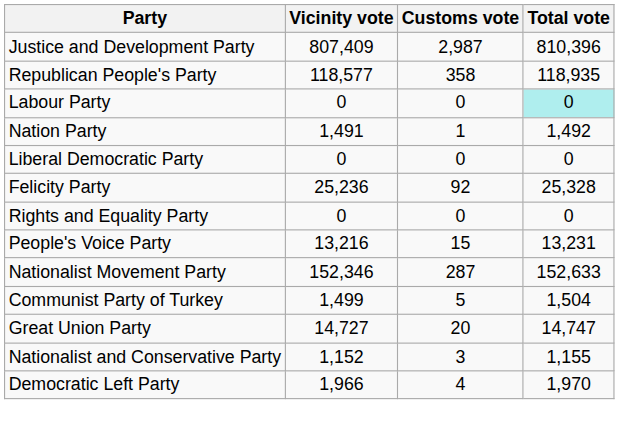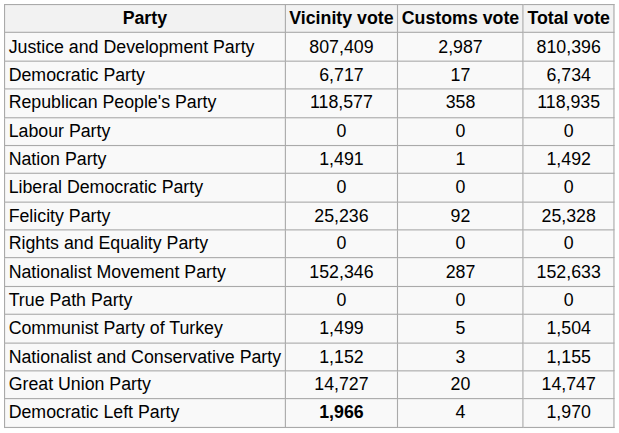+ row: Democratic Party | 6,717 | 17 | 6,734
Labour Party | Total vote: paleturquoise background -> no background
- row: People's Voice Party | 13,216 | 15 | 13,231
+ row: True Path Party | 0 | 0 | 0
rows swapped: Nationalist and Conservative Party <-> Great Union Party
Democratic Left Party | Vicinity vote: normal -> bold
